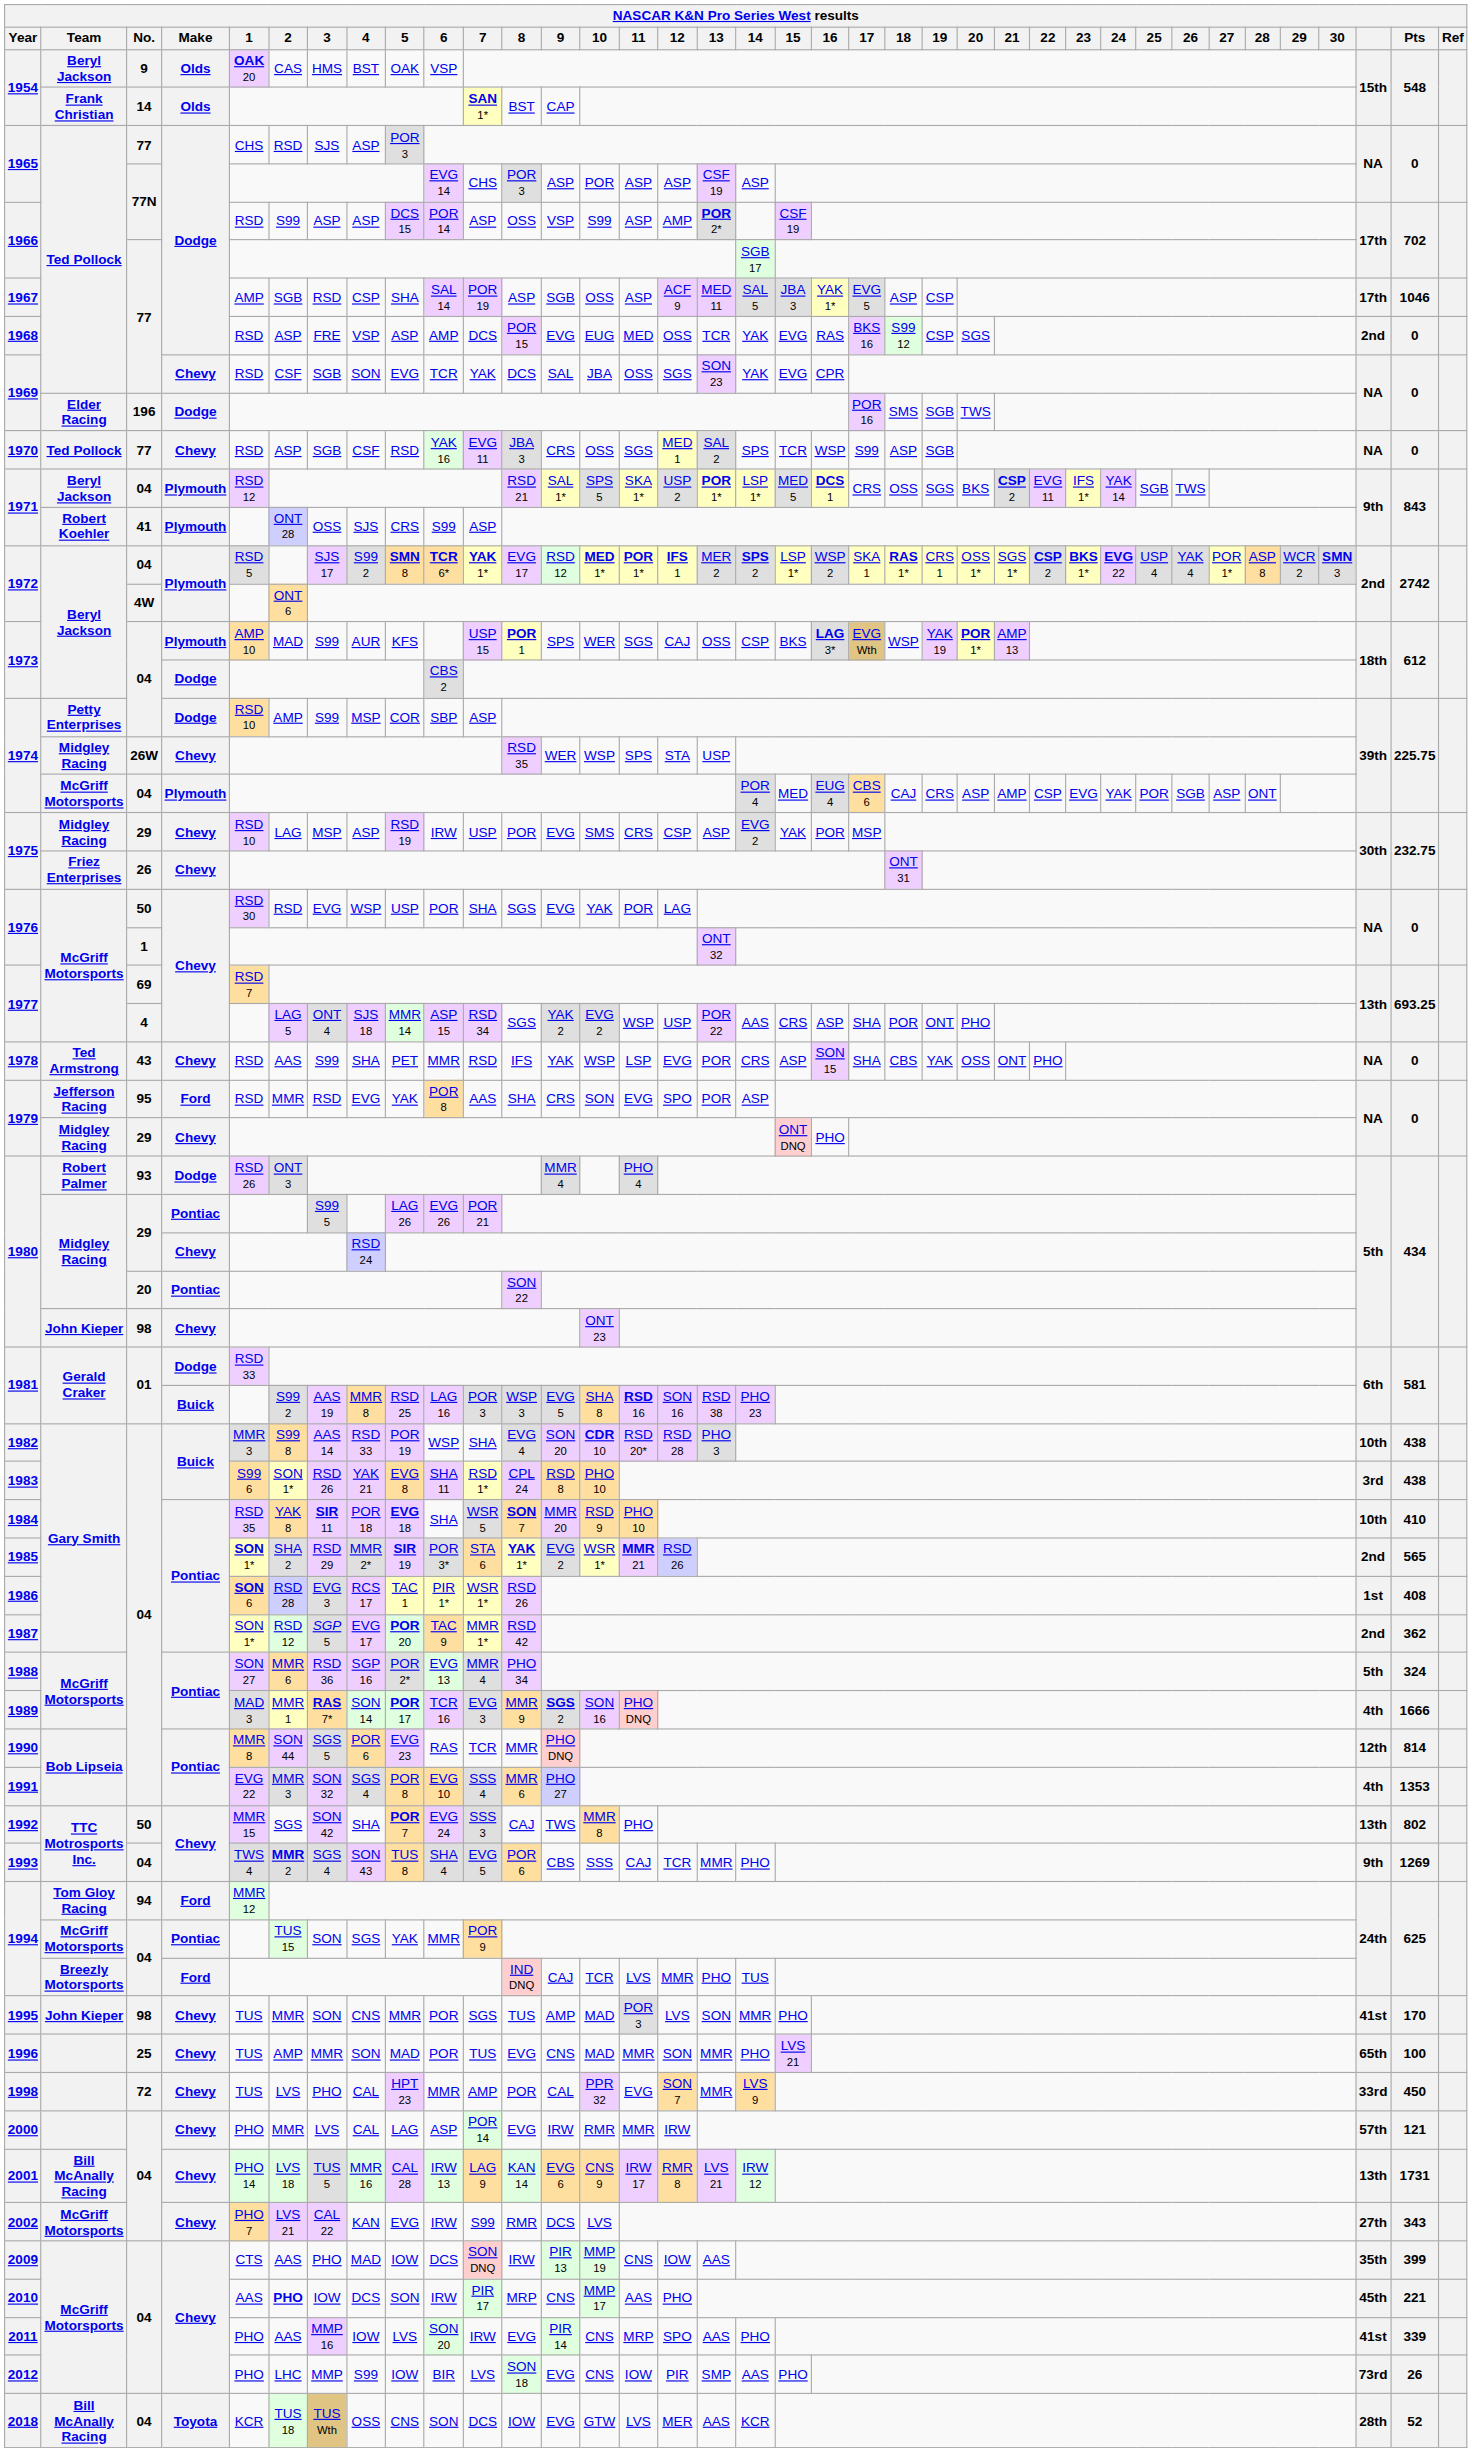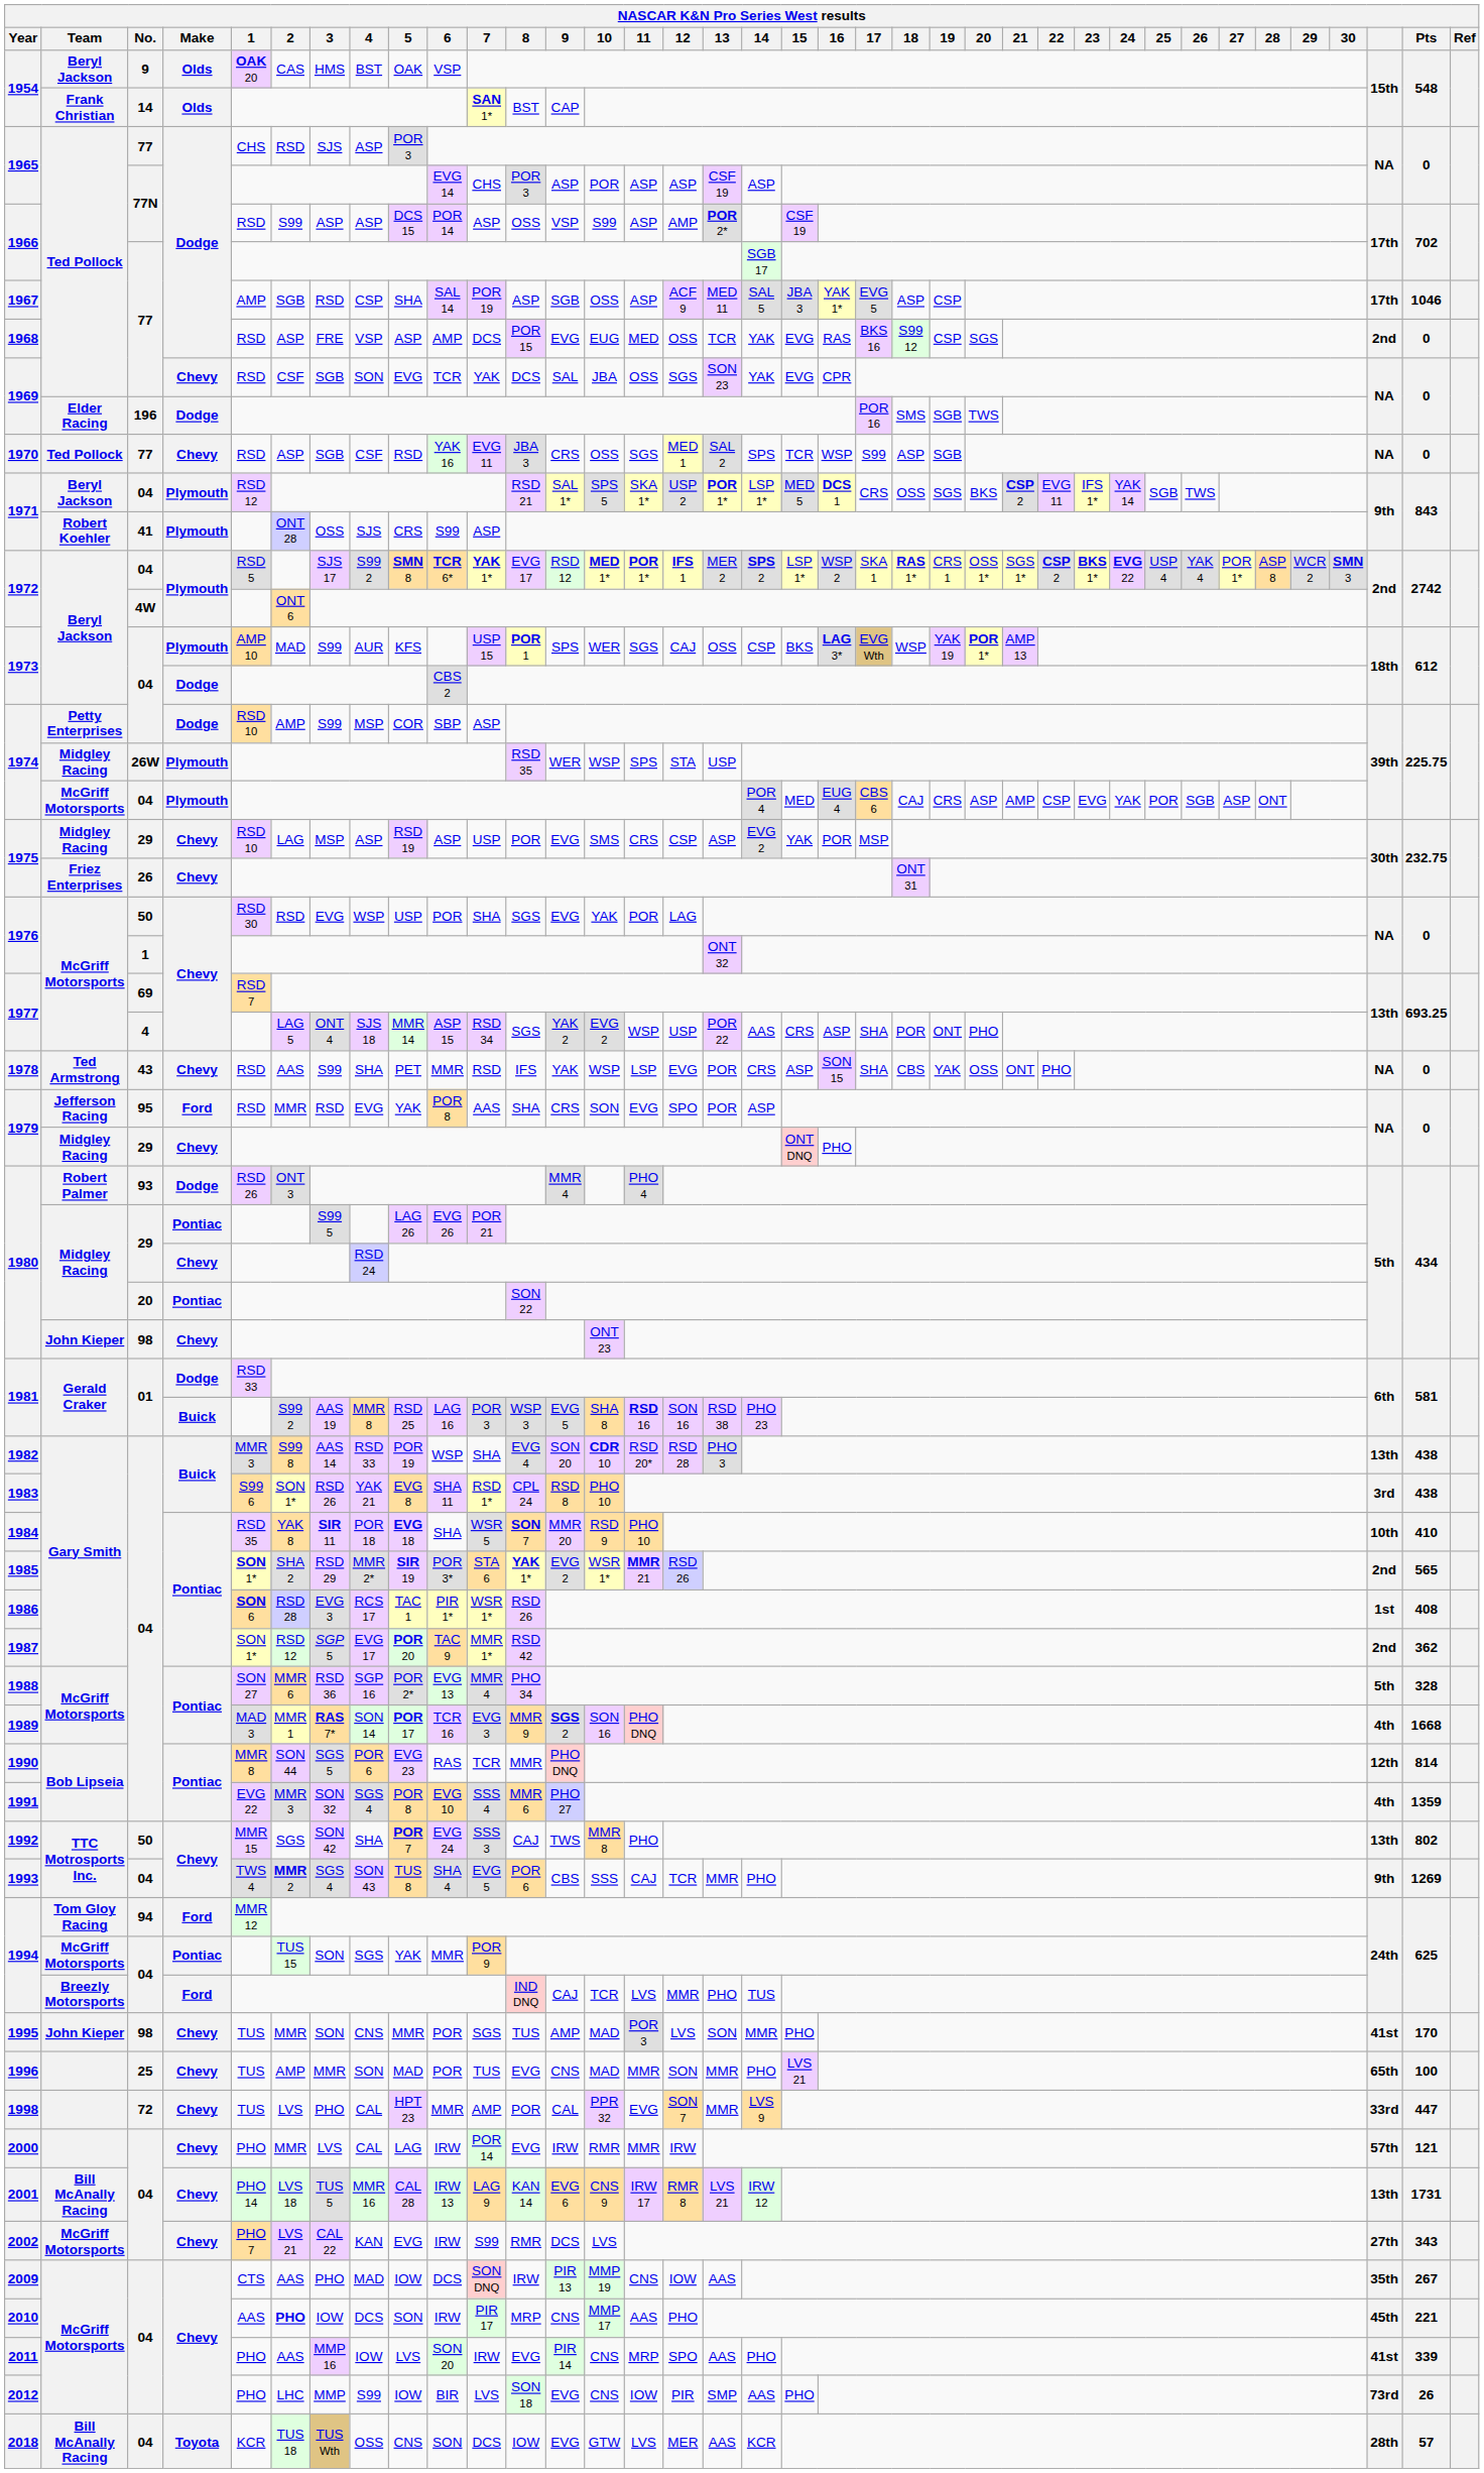1974 / 26W | Make: Chevy -> Plymouth
1975 / 29 | 6: IRW -> ASP
1982 | column 35: 10th -> 13th
1988 | Pts: 324 -> 328
1989 | Pts: 1666 -> 1668
1991 | Pts: 1353 -> 1359
1998 | Pts: 450 -> 447
2000 | 6: ASP -> IRW
2009 | Pts: 399 -> 267
2018 | Pts: 52 -> 57
